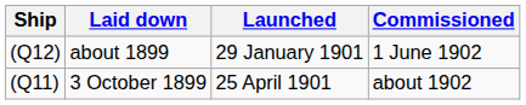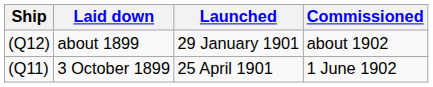about 1899 | Commissioned: 1 June 1902 -> about 1902
3 October 1899 | Commissioned: about 1902 -> 1 June 1902
